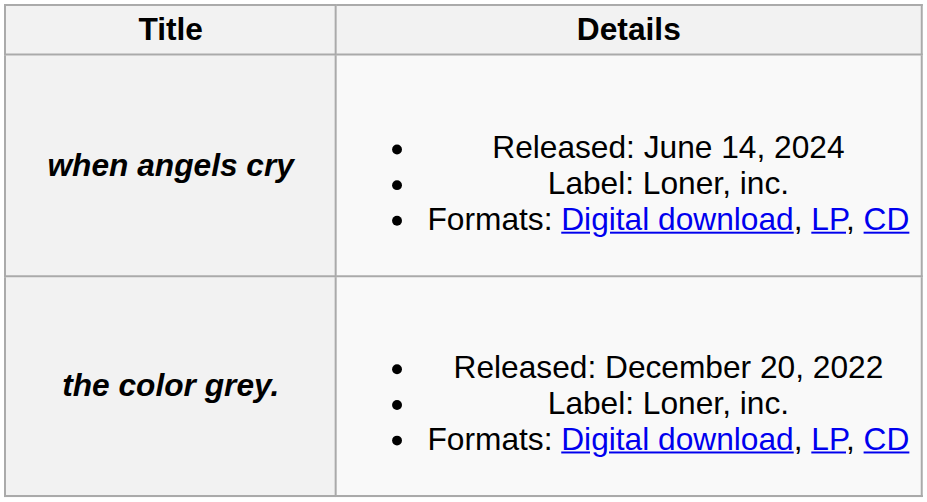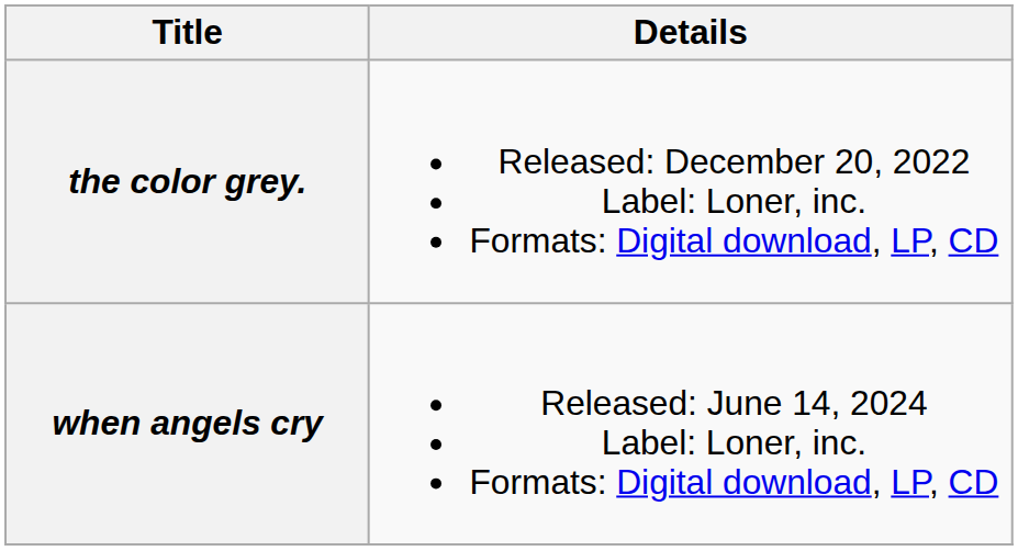rows swapped: the color grey. <-> when angels cry
